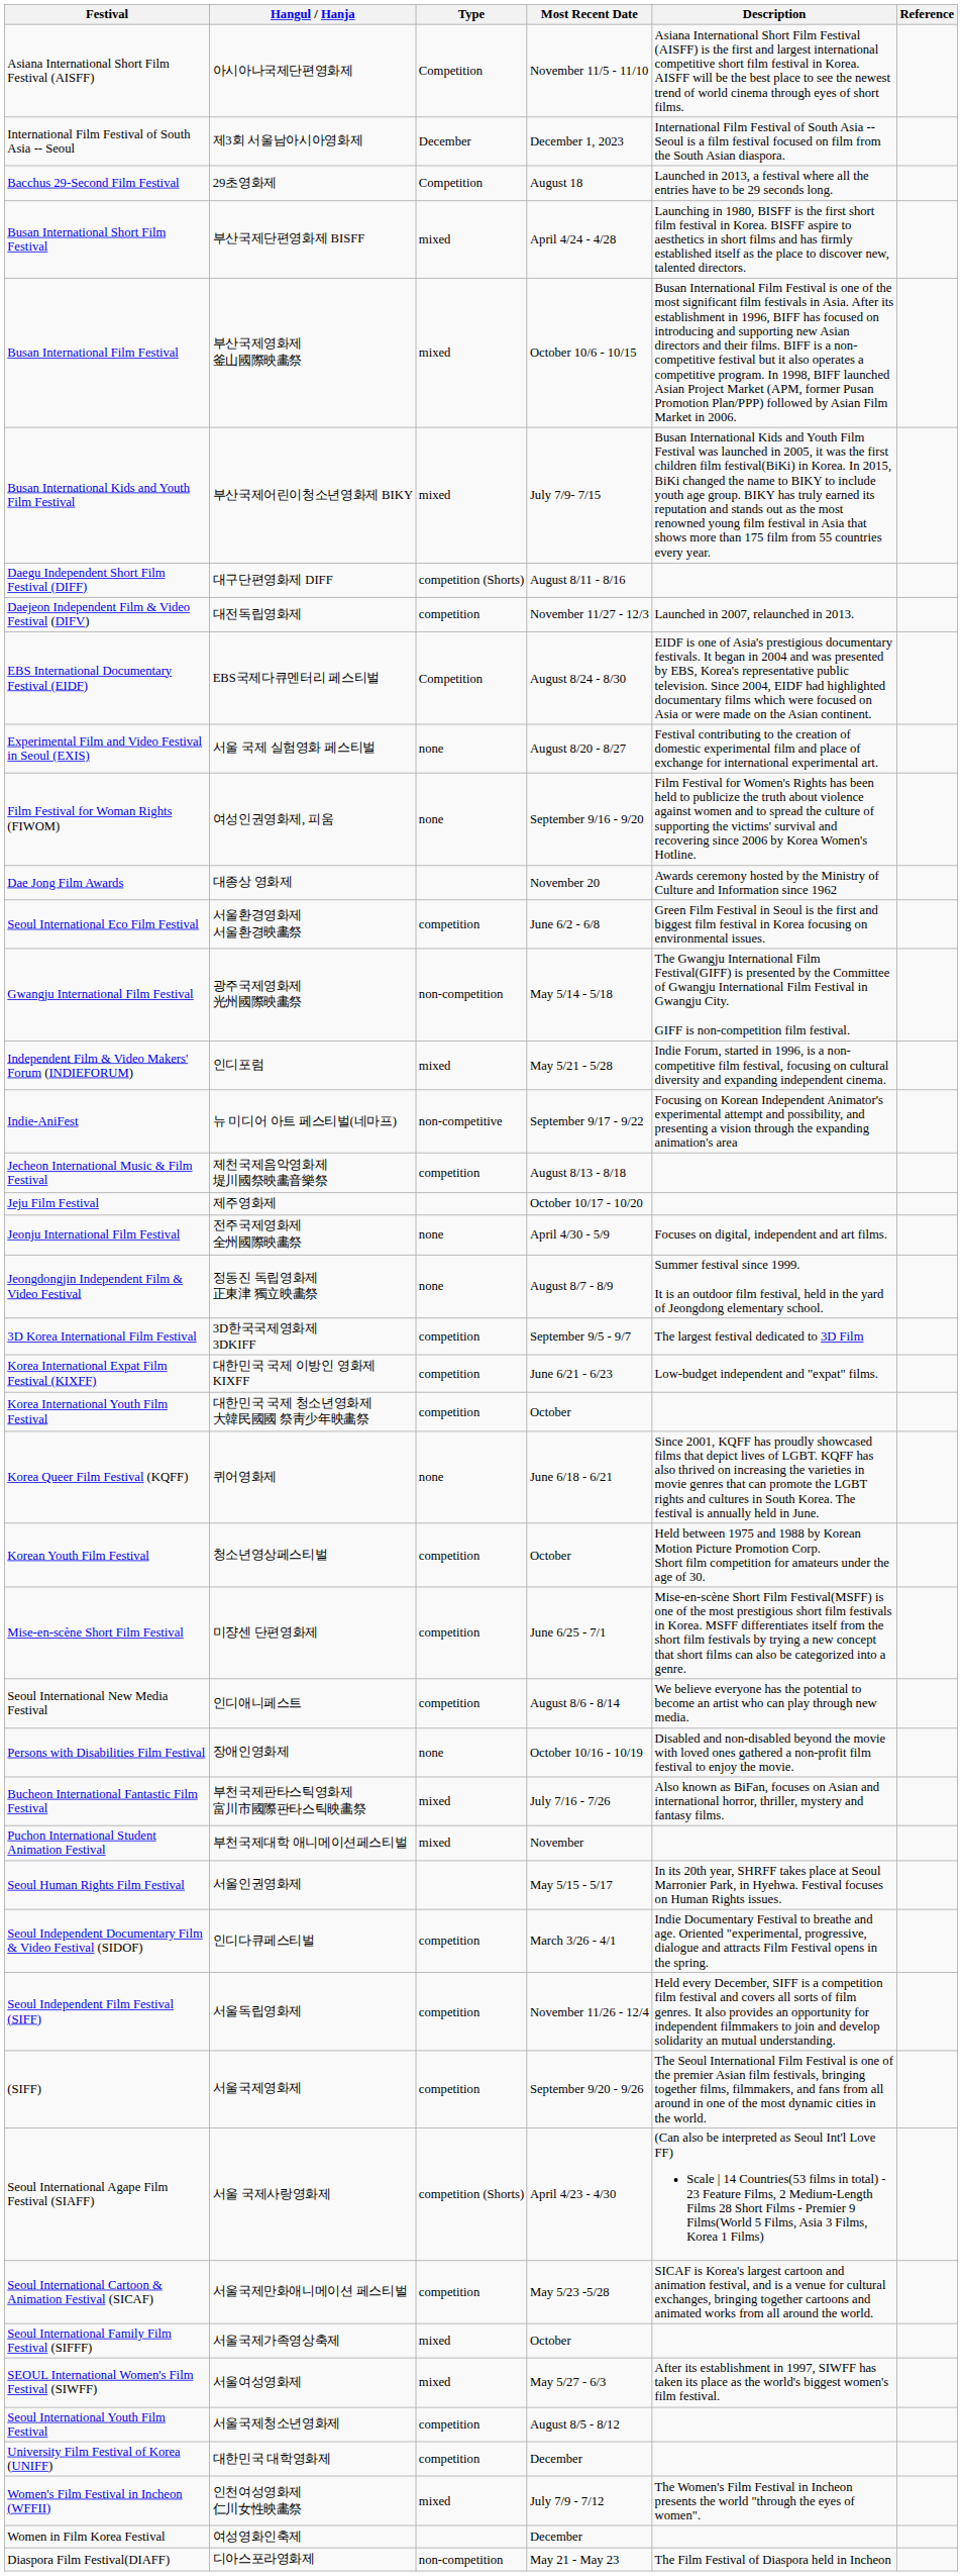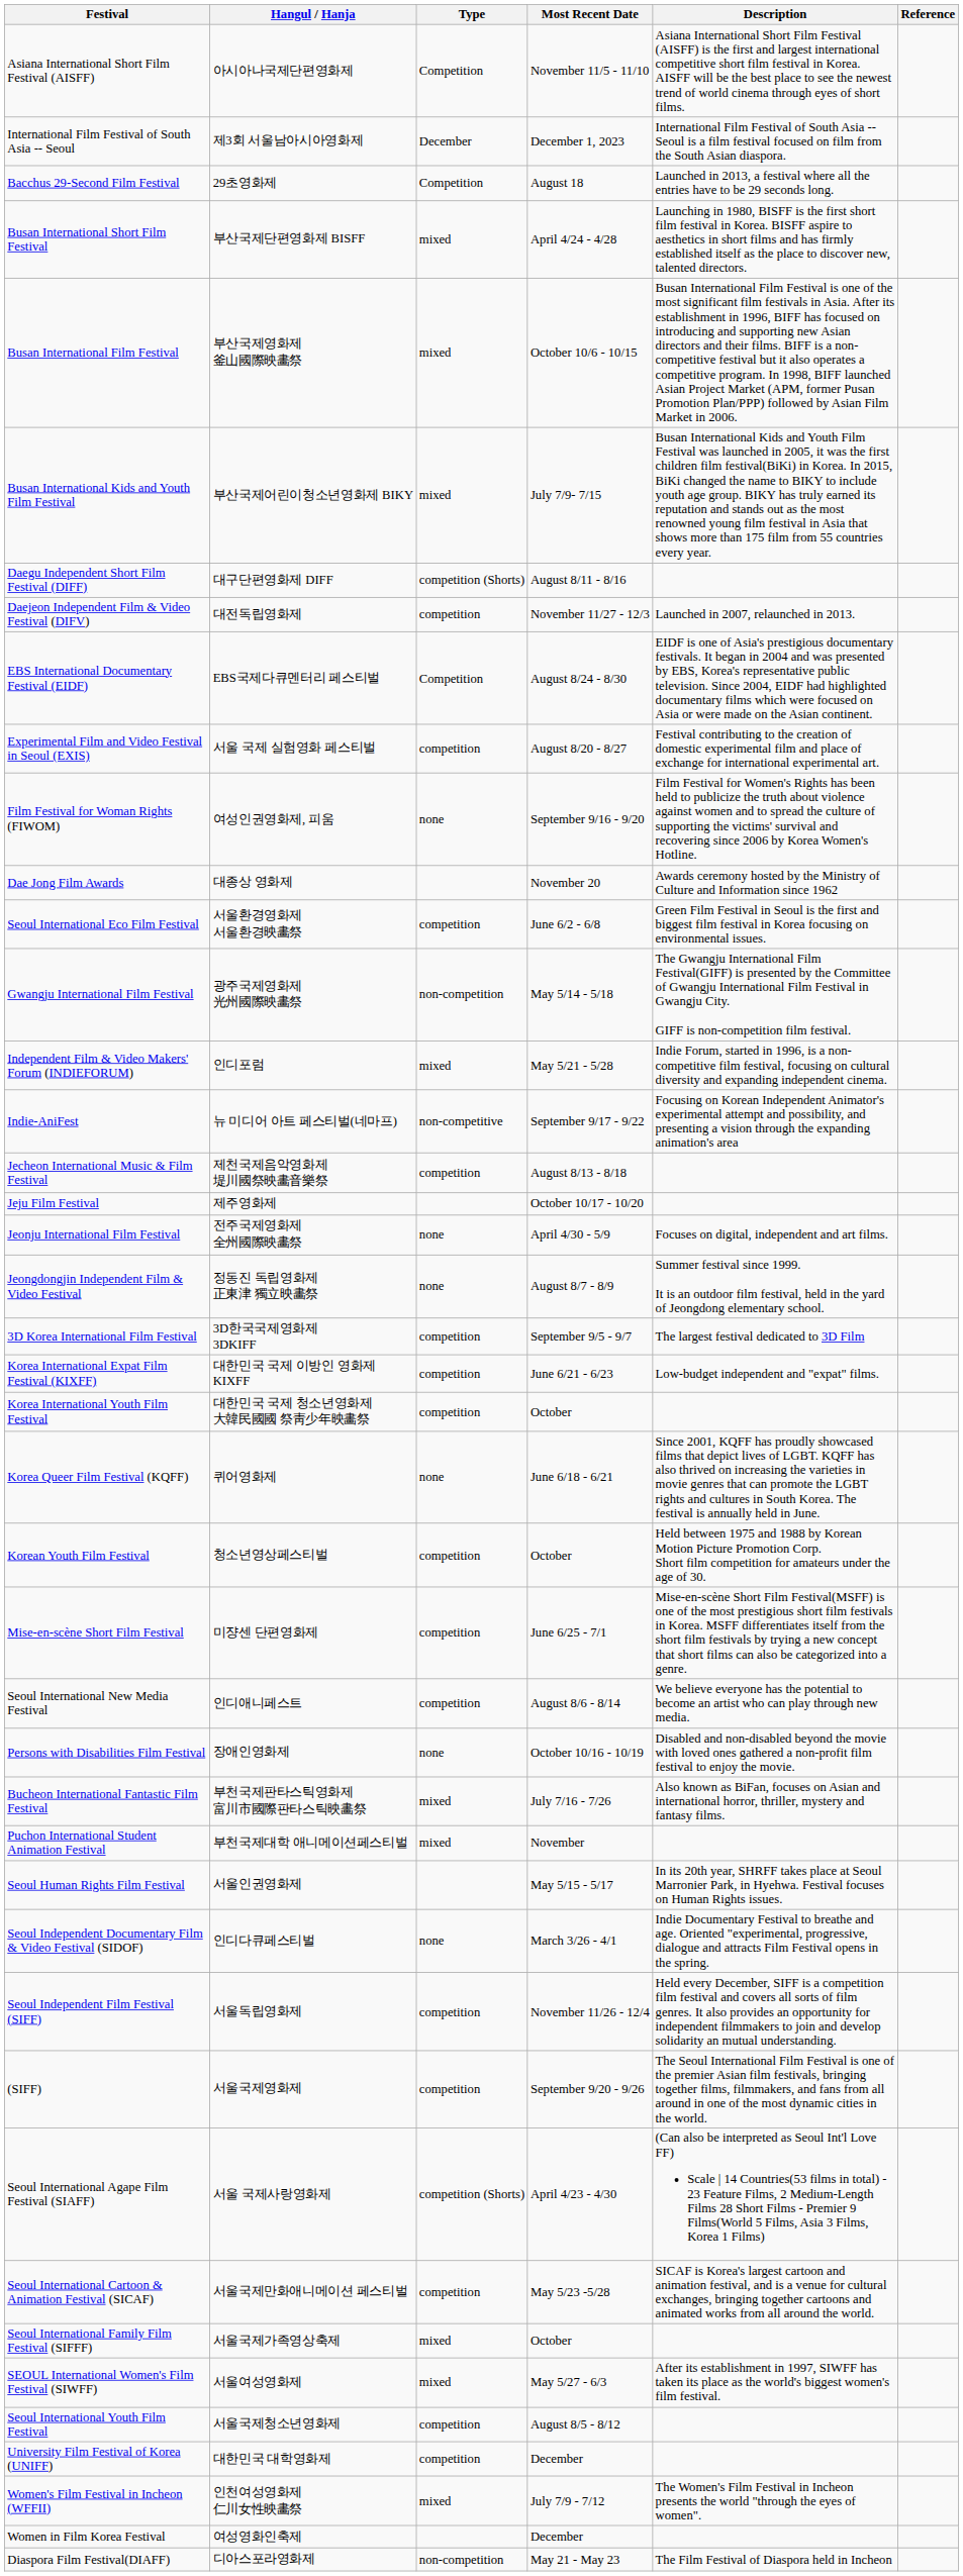Experimental Film and Video Festival in Seoul (EXIS) | Type: none -> competition
Seoul Independent Documentary Film & Video Festival (SIDOF) | Type: competition -> none
